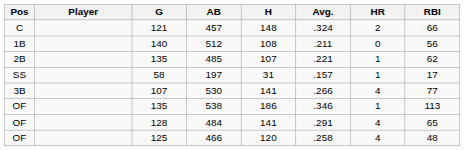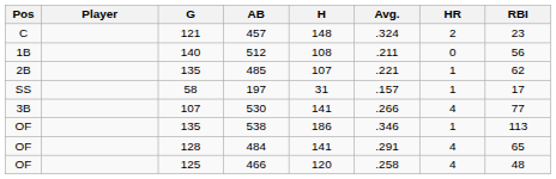457 | RBI: 66 -> 23
